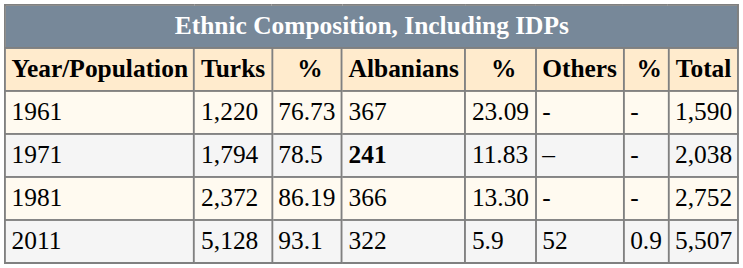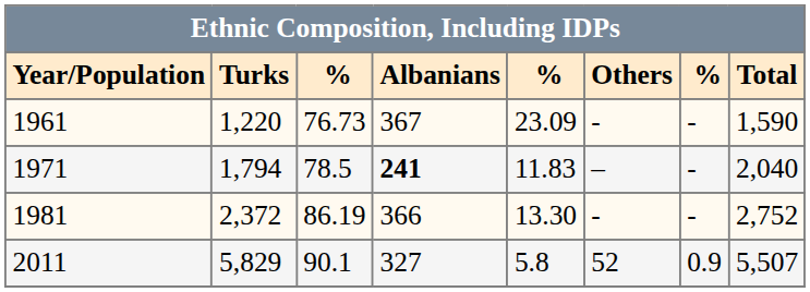1971 | Total: 2,038 -> 2,040
2011 | Turks: 5,128 -> 5,829
2011 | column 3: 93.1 -> 90.1
2011 | Albanians: 322 -> 327
2011 | column 5: 5.9 -> 5.8
